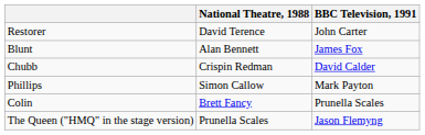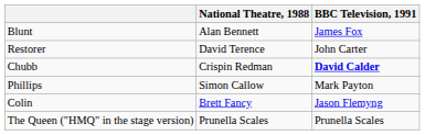rows swapped: Blunt <-> Restorer
Chubb | BBC Television, 1991: normal -> bold
Colin | BBC Television, 1991: Prunella Scales -> Jason Flemyng
The Queen ("HMQ" in the stage version) | BBC Television, 1991: Jason Flemyng -> Prunella Scales
